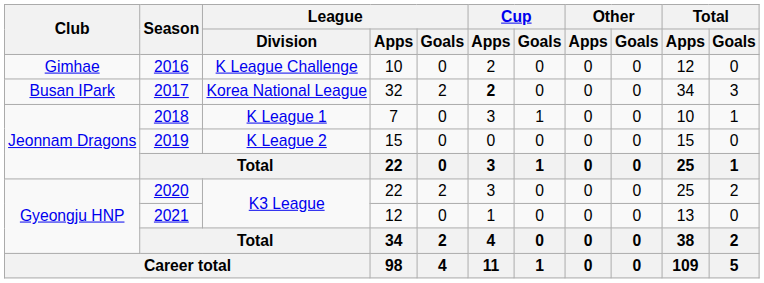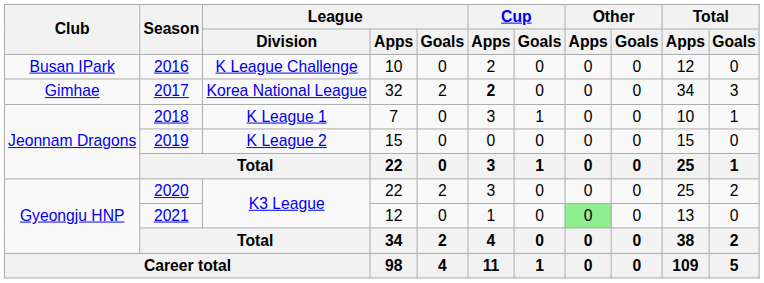2016 | Club: Gimhae -> Busan IPark
2017 | Club: Busan IPark -> Gimhae
2021 | Other / Apps: no background -> lightgreen background
